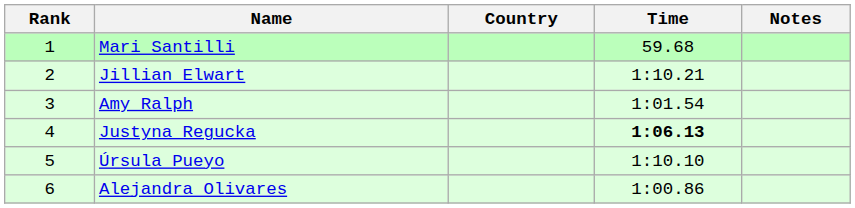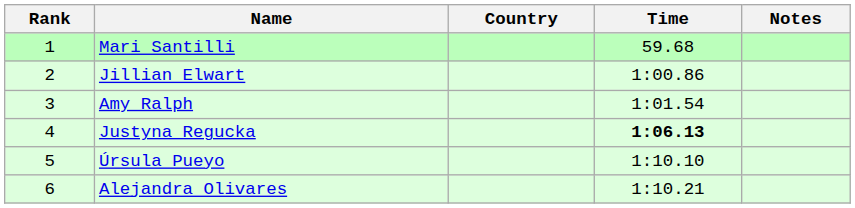Jillian Elwart | Time: 1:10.21 -> 1:00.86
Alejandra Olivares | Time: 1:00.86 -> 1:10.21
